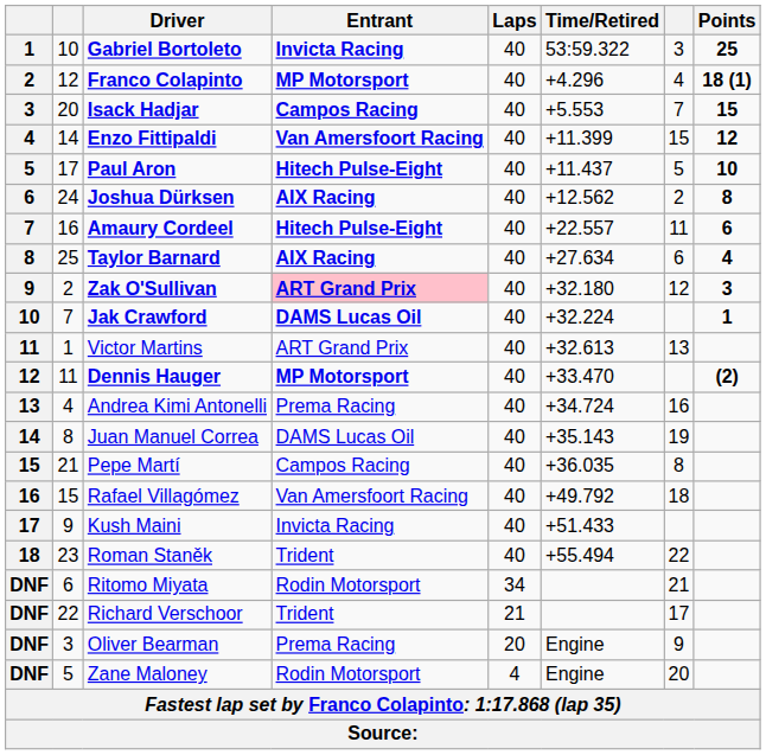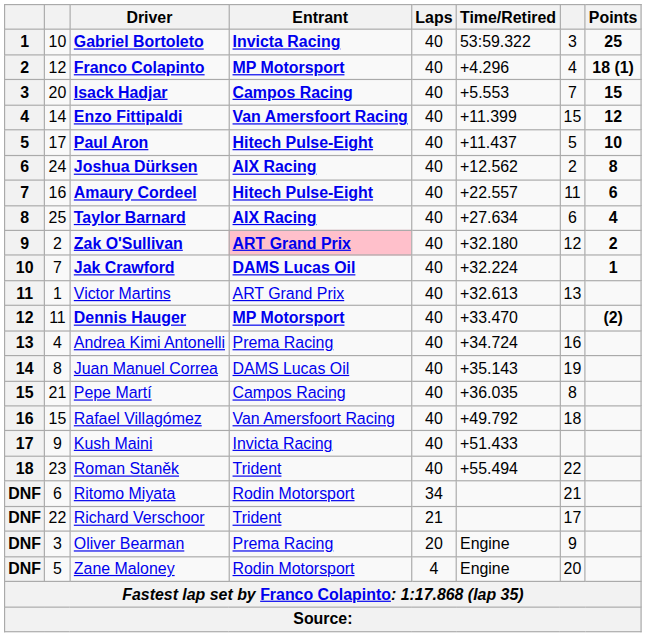Zak O'Sullivan | Points: 3 -> 2
